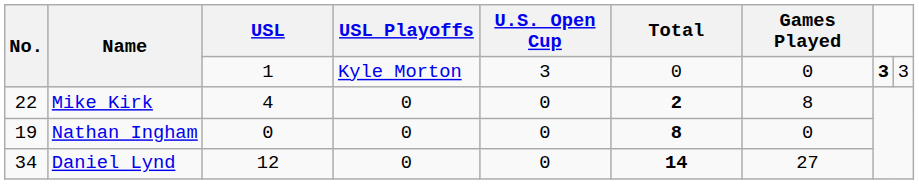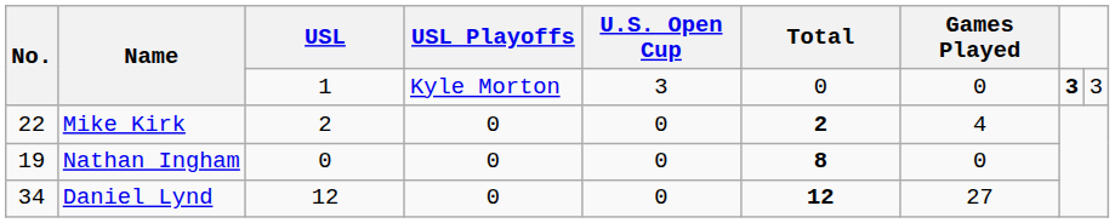Mike Kirk | USL: 4 -> 2
Mike Kirk | Games Played: 8 -> 4
Daniel Lynd | Total: 14 -> 12
